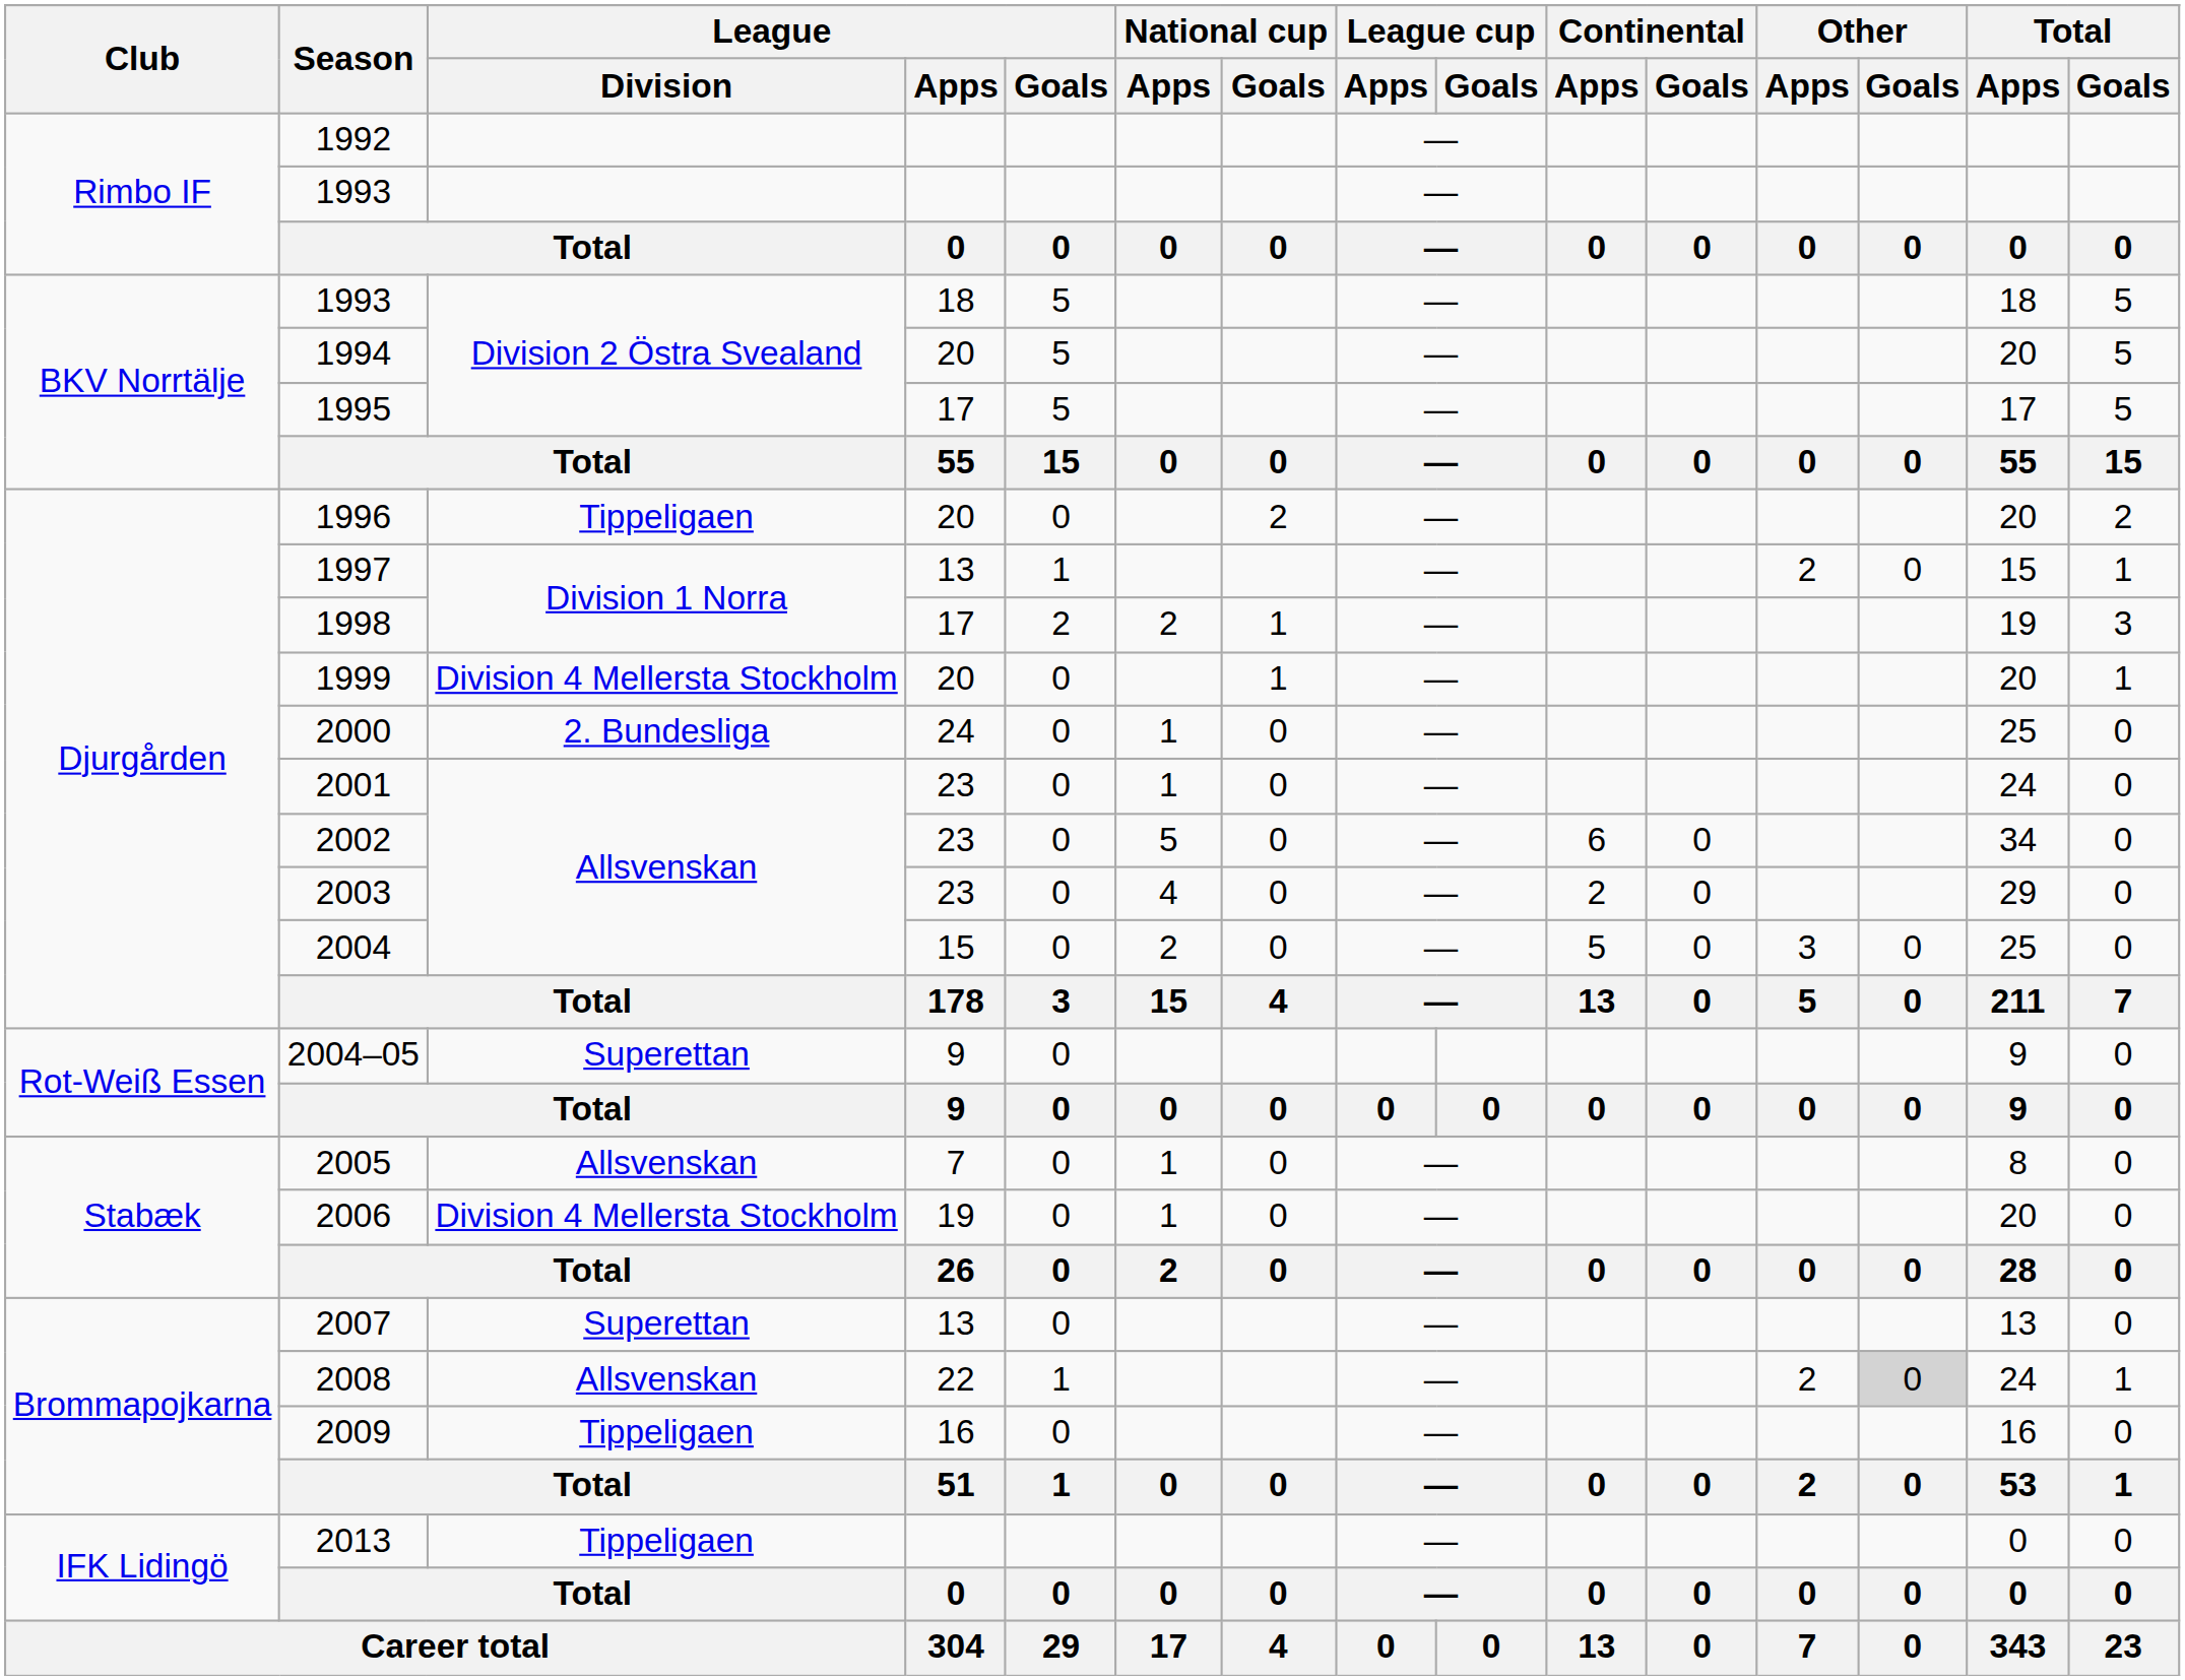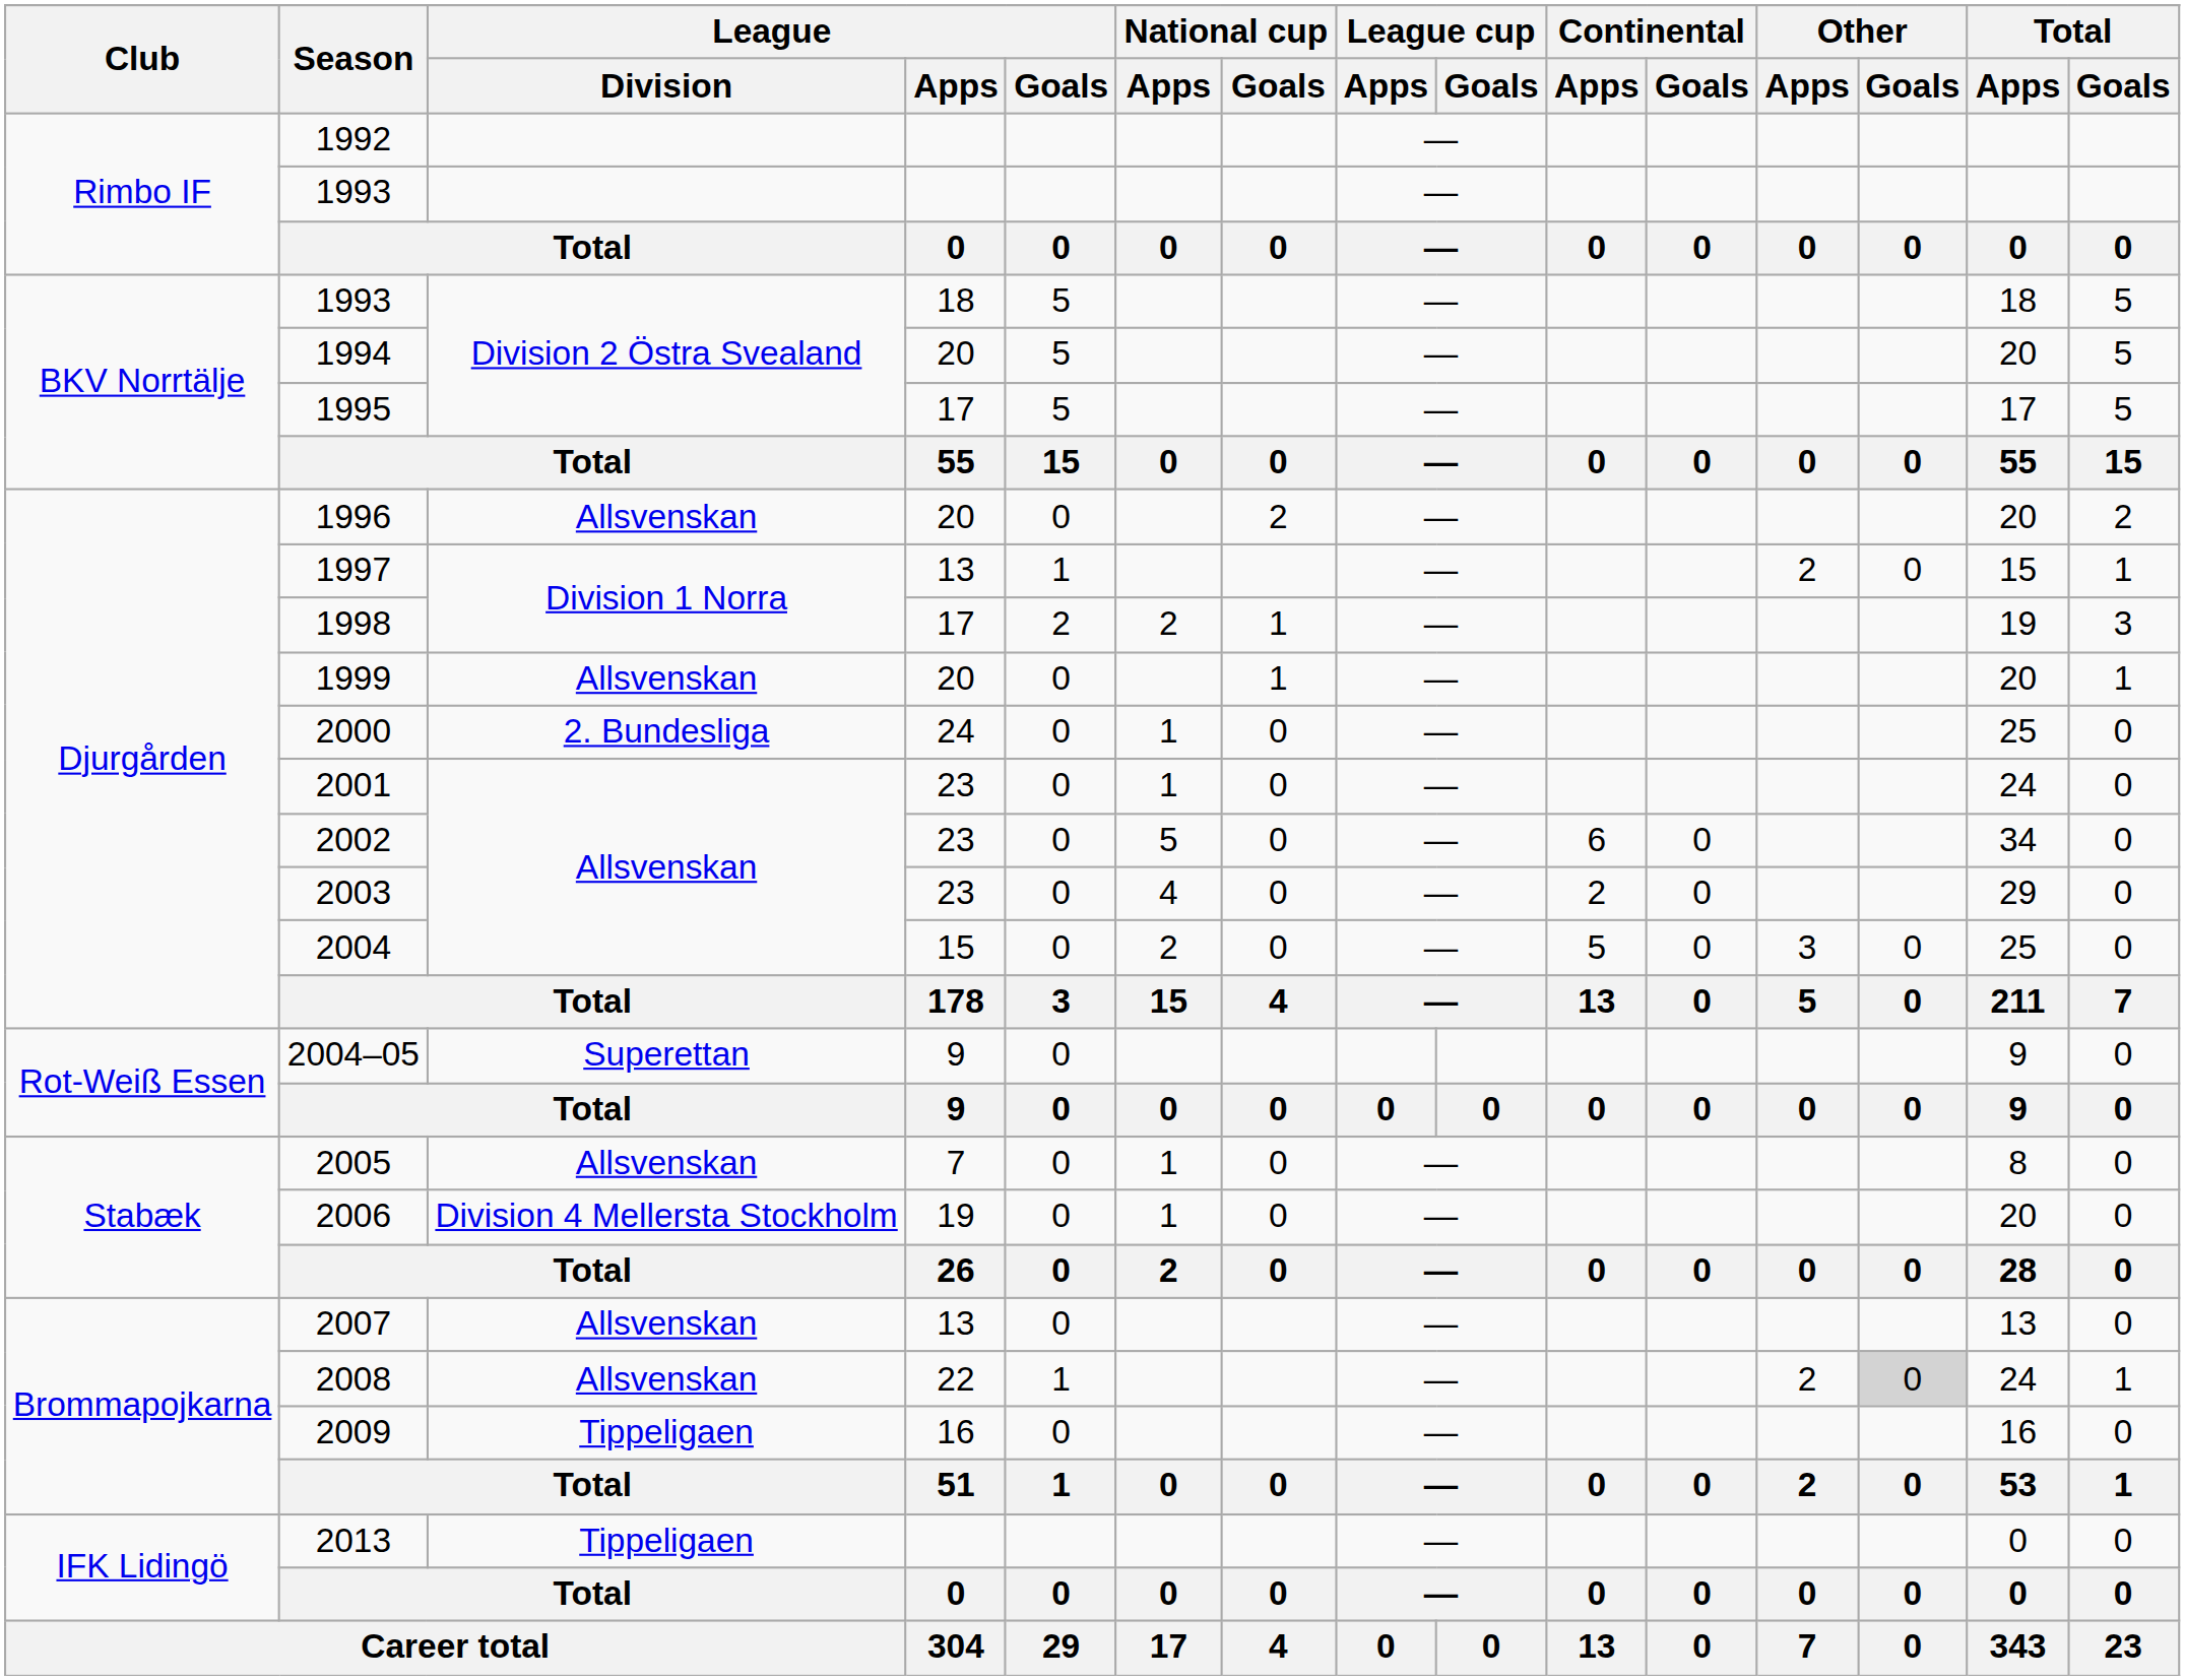1996 | League / Division: Tippeligaen -> Allsvenskan
1999 | League / Division: Division 4 Mellersta Stockholm -> Allsvenskan
2007 | League / Division: Superettan -> Allsvenskan
